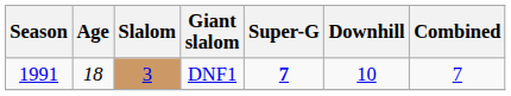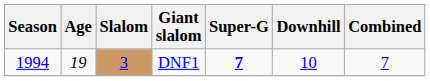DNF1 | Season: 1991 -> 1994
DNF1 | Age: 18 -> 19
